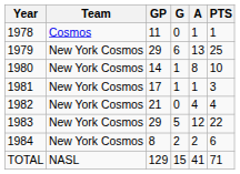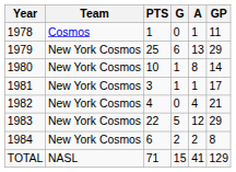columns swapped: GP <-> PTS
